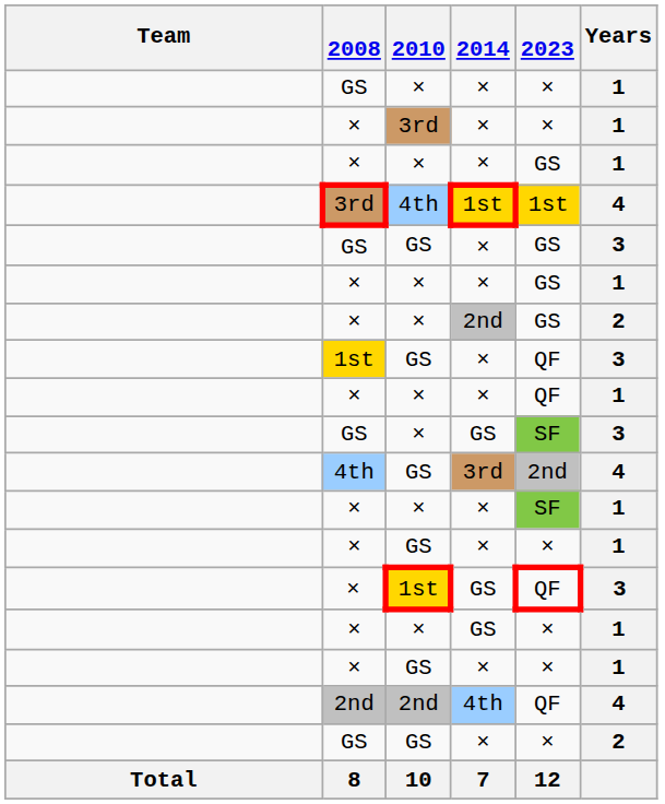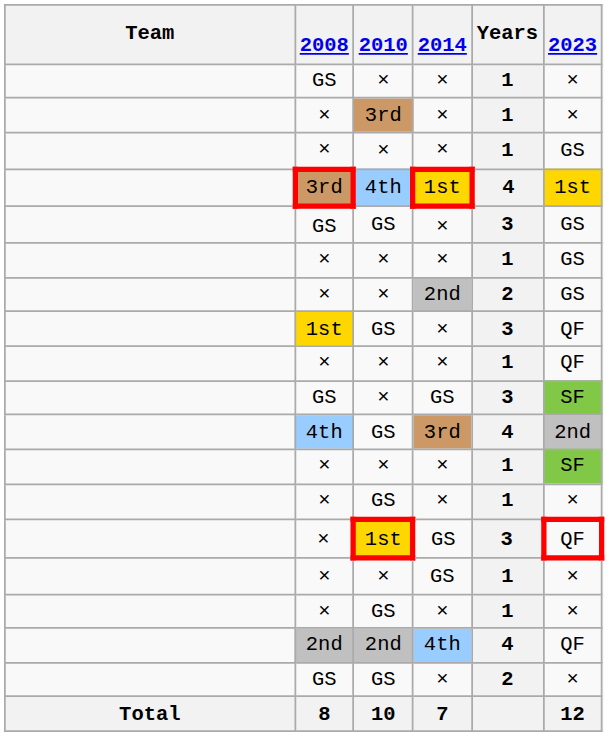columns swapped: 2023 <-> Years
